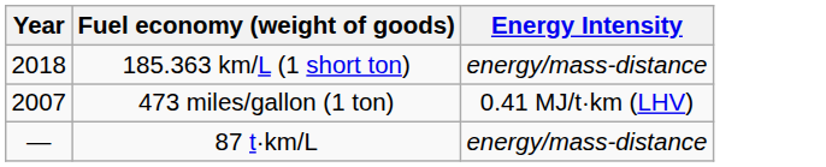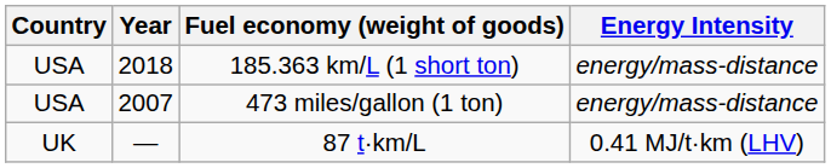+ column: Country | USA | USA | UK
473 miles/gallon (1 ton) | Energy Intensity: 0.41 MJ/t·km (LHV) -> energy/mass-distance
87 t·km/L | Energy Intensity: energy/mass-distance -> 0.41 MJ/t·km (LHV)
